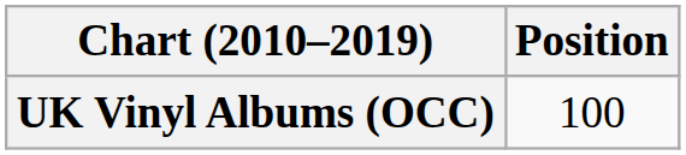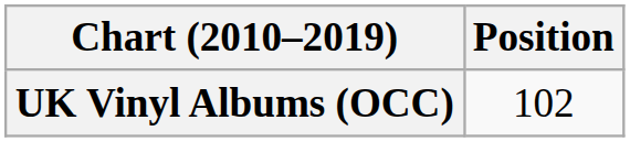UK Vinyl Albums (OCC) | Position: 100 -> 102
